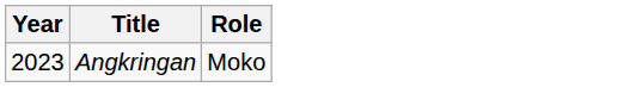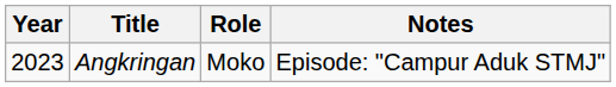+ column: Notes | Episode: "Campur Aduk STMJ"
